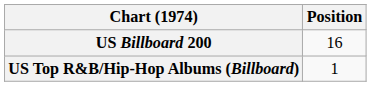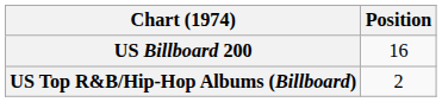US Top R&B/Hip-Hop Albums (Billboard) | Position: 1 -> 2
